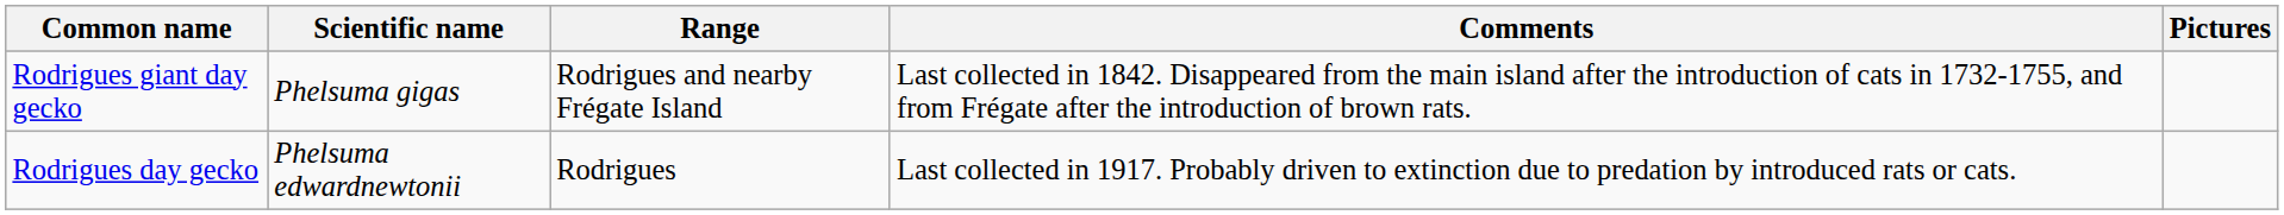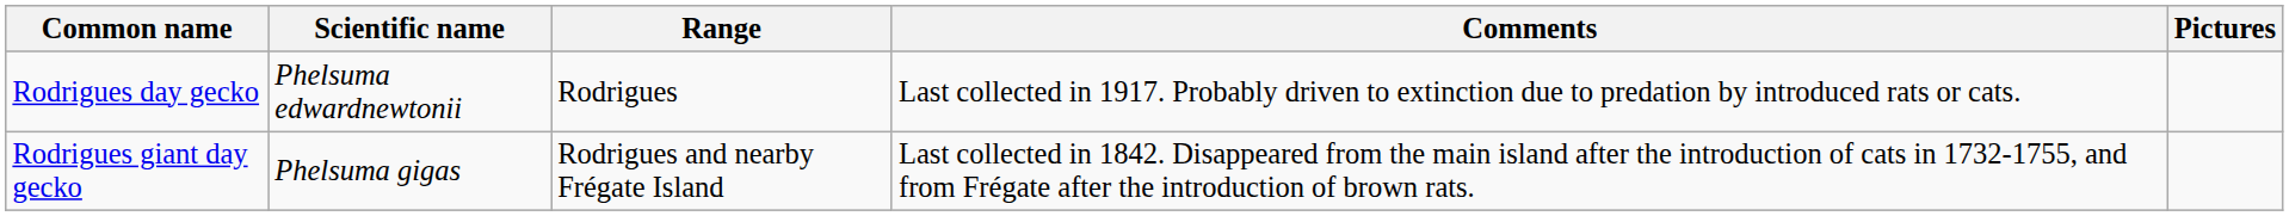rows swapped: Rodrigues day gecko <-> Rodrigues giant day gecko
